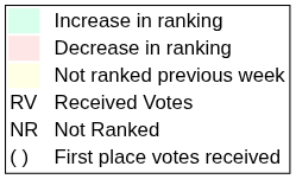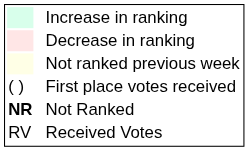rows swapped: Received Votes <-> First place votes received
Not Ranked | column 1: normal -> bold
